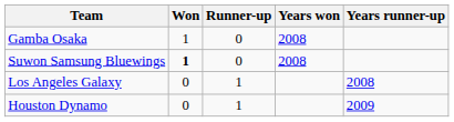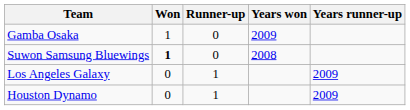Gamba Osaka | Years won: 2008 -> 2009
Los Angeles Galaxy | Years runner-up: 2008 -> 2009
